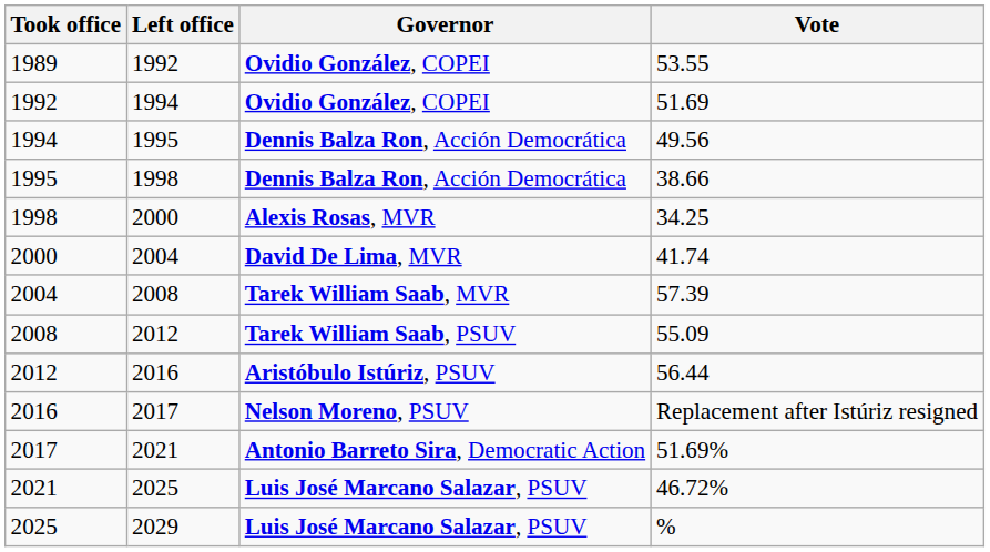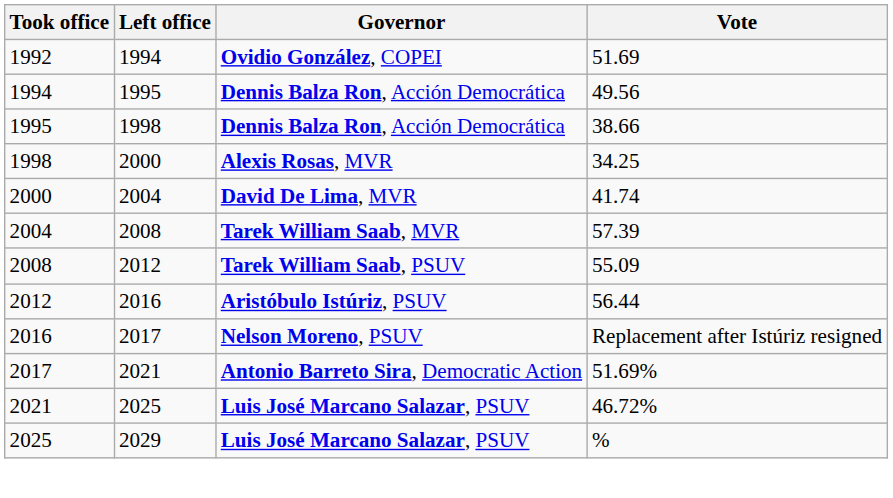- row: 1989 | 1992 | Ovidio González, COPEI | 53.55
